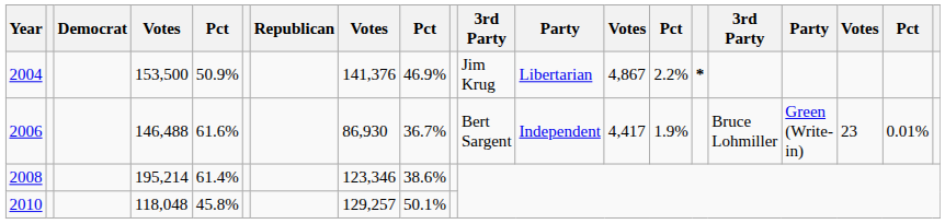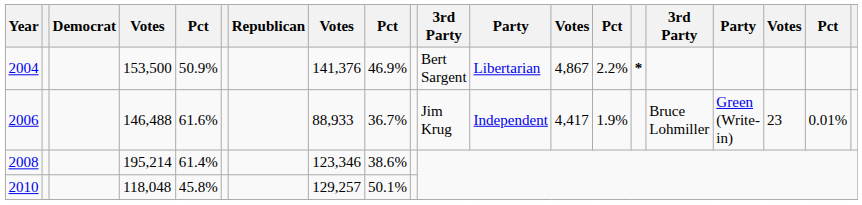2004 | column 11: Jim Krug -> Bert Sargent
2006 | column 8: 86,930 -> 88,933
2006 | column 11: Bert Sargent -> Jim Krug
